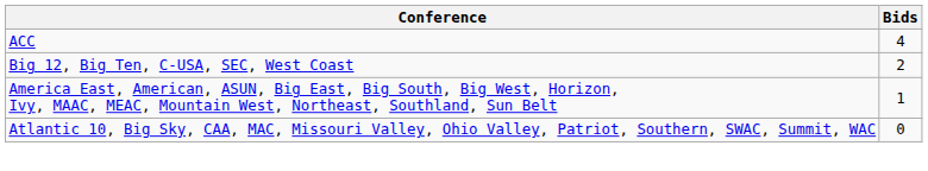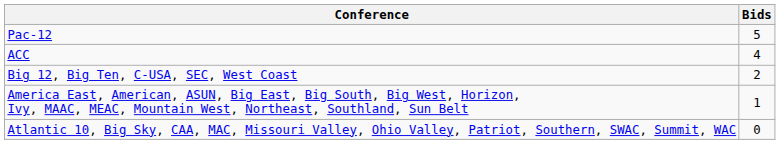+ row: Pac-12 | 5
